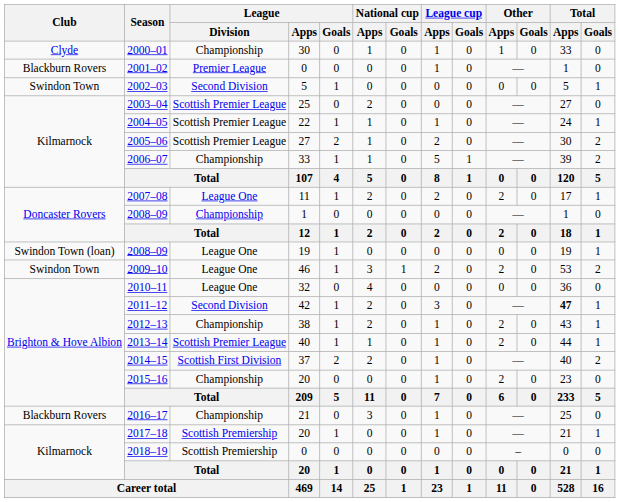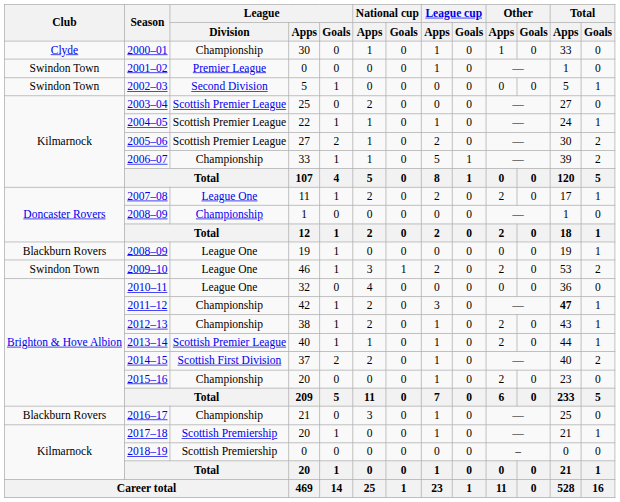2001–02 | Club: Blackburn Rovers -> Swindon Town
2008–09 / 19 | Club: Swindon Town (loan) -> Blackburn Rovers
2011–12 | League / Division: Second Division -> Championship
